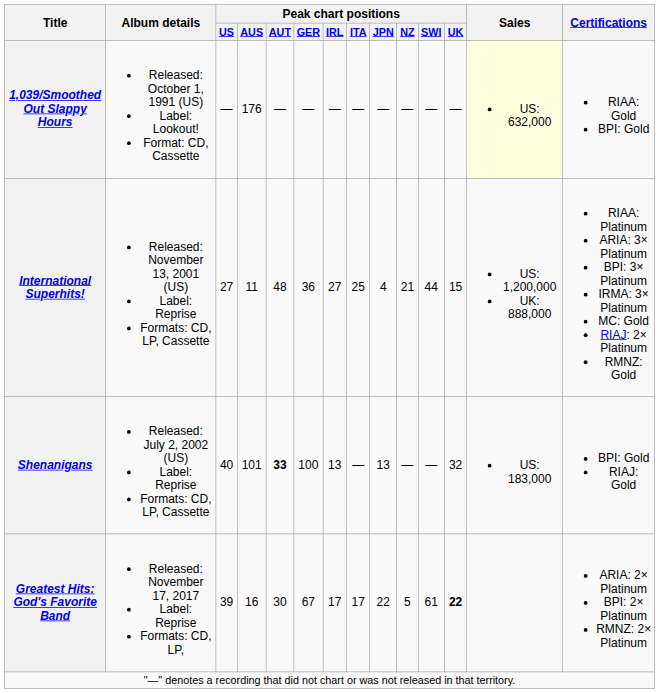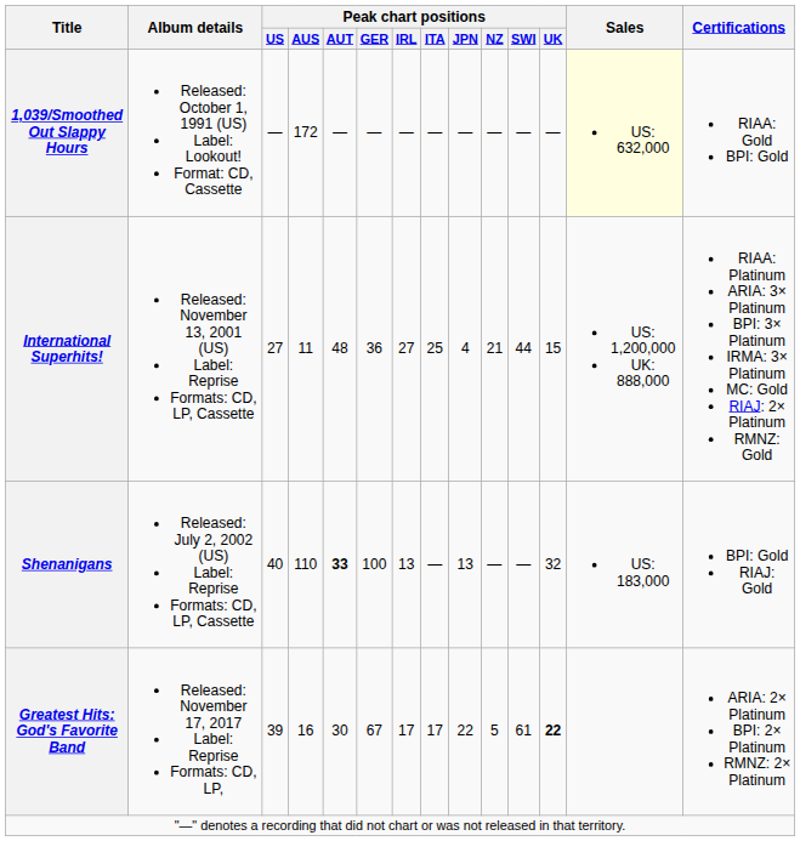1,039/Smoothed Out Slappy Hours | Peak chart positions / AUS: 176 -> 172
Shenanigans | Peak chart positions / AUS: 101 -> 110
